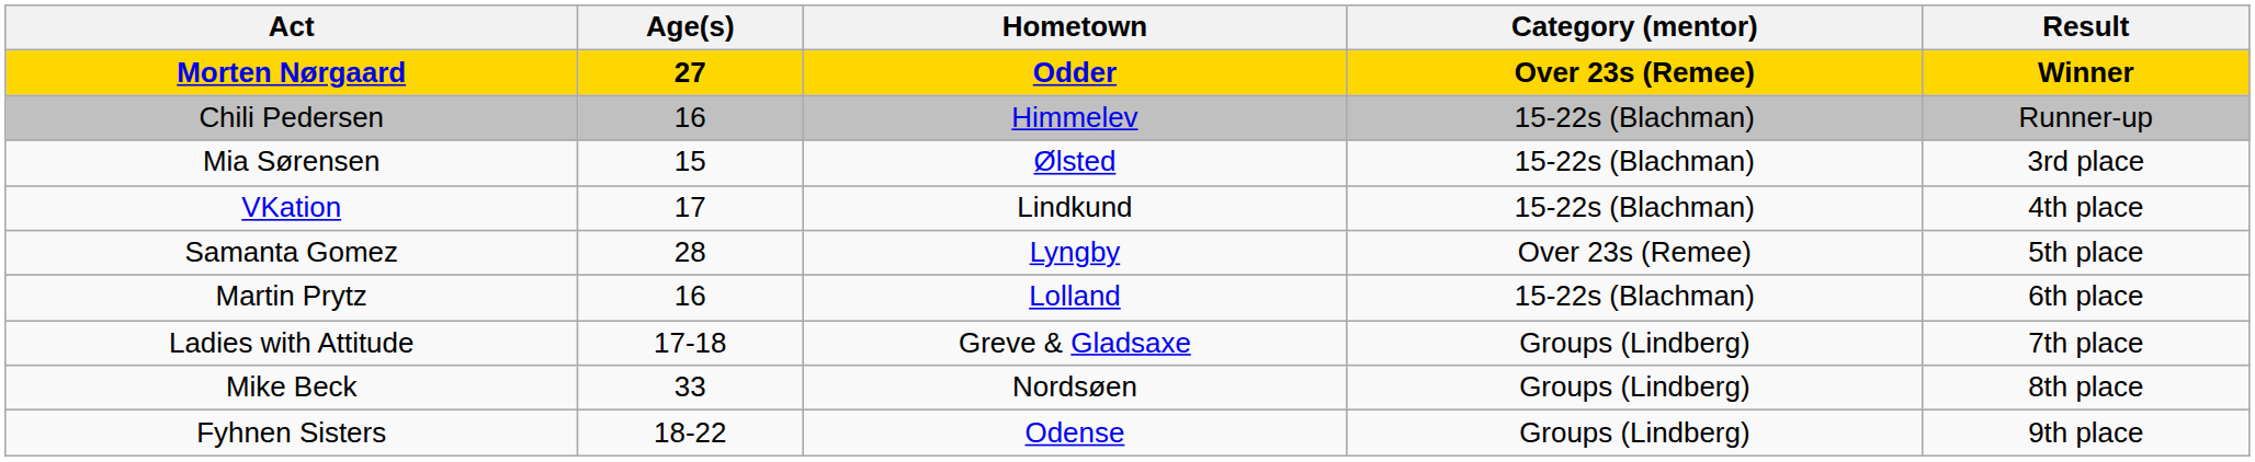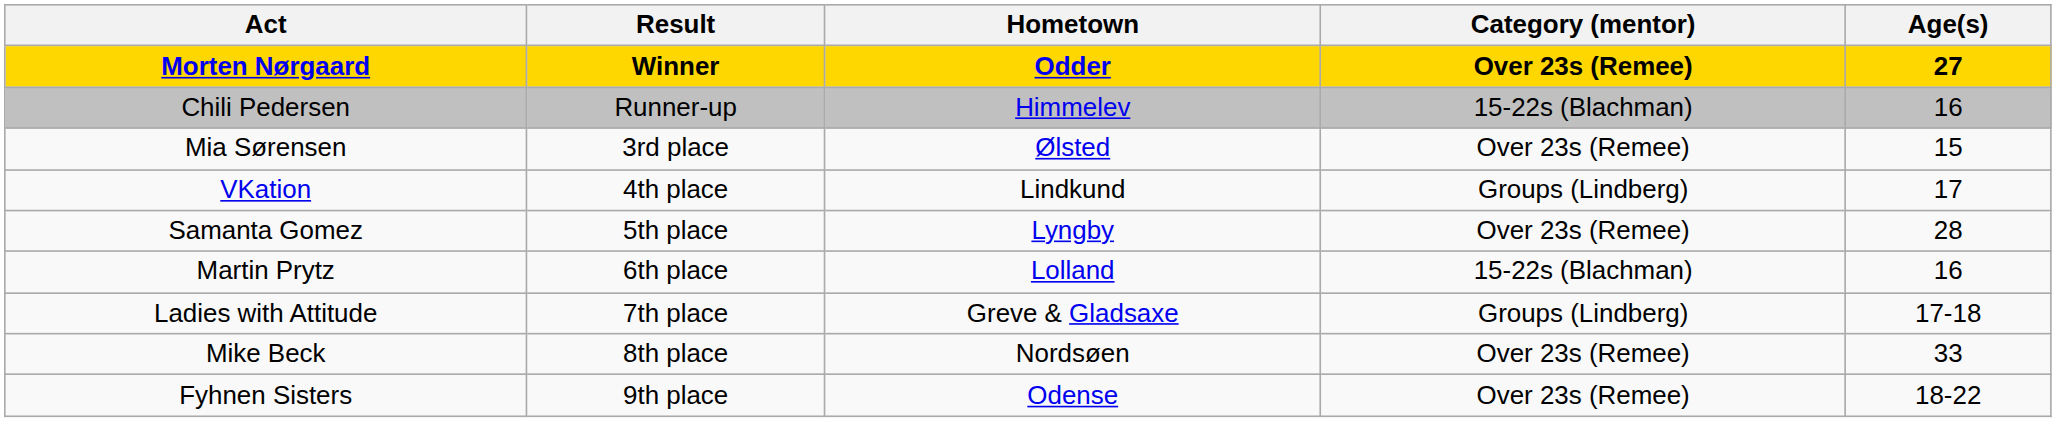columns swapped: Age(s) <-> Result
Mia Sørensen | Category (mentor): 15-22s (Blachman) -> Over 23s (Remee)
VKation | Category (mentor): 15-22s (Blachman) -> Groups (Lindberg)
Mike Beck | Category (mentor): Groups (Lindberg) -> Over 23s (Remee)
Fyhnen Sisters | Category (mentor): Groups (Lindberg) -> Over 23s (Remee)
